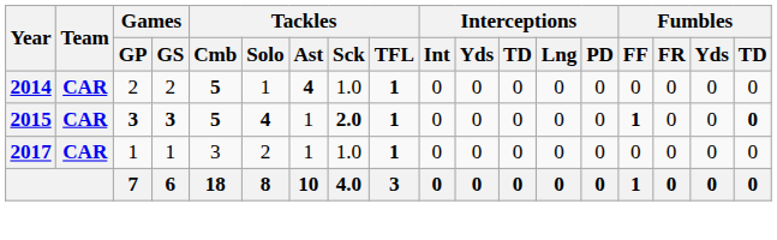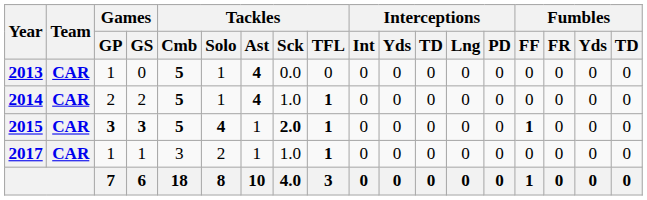+ row: 2013 | CAR | 1 | 0 | 5 | 1 | 4 | 0.0 | 0 | 0 | 0 | 0 | 0 | 0 | 0 | 0 | 0 | 0
2015 | Fumbles / TD: bold -> normal
